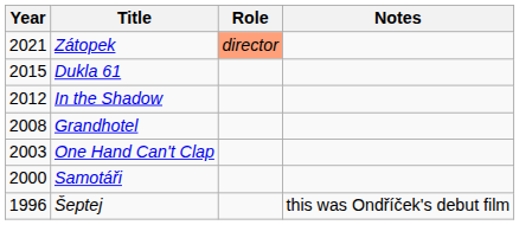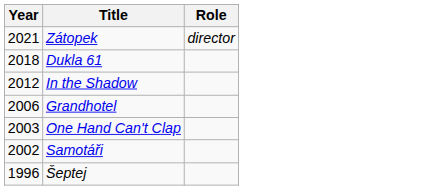- column: Notes | this was Ondříček's debut film
Zátopek | Role: lightsalmon background -> no background
Dukla 61 | Year: 2015 -> 2018
Grandhotel | Year: 2008 -> 2006
Samotáři | Year: 2000 -> 2002
